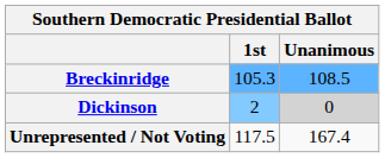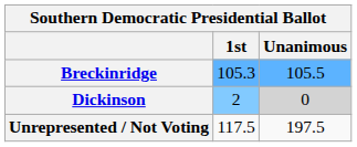Breckinridge | Unanimous: 108.5 -> 105.5
Unrepresented / Not Voting | Unanimous: 167.4 -> 197.5
